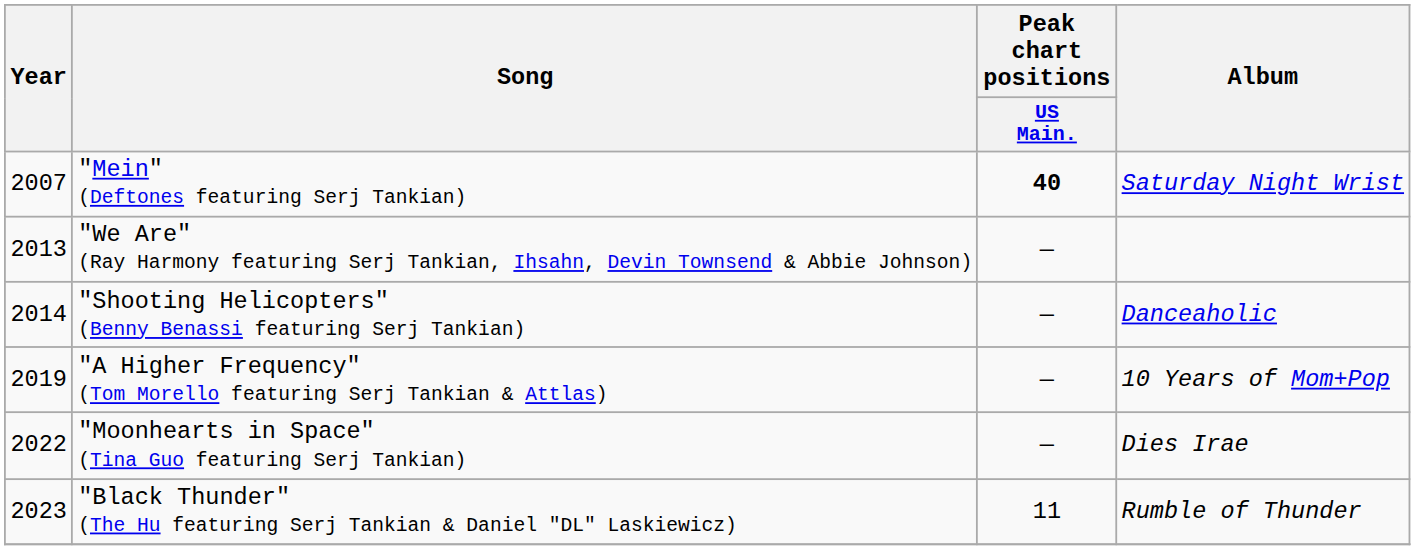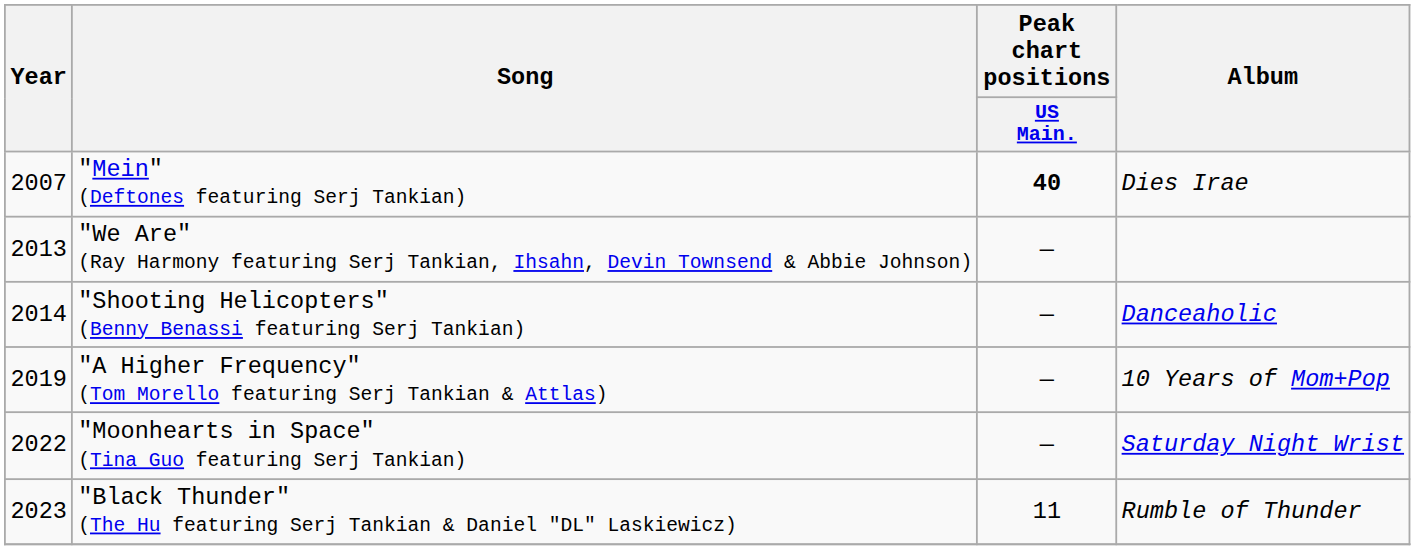"Mein" (Deftones featuring Serj Tankian) | Album: Saturday Night Wrist -> Dies Irae
"Moonhearts in Space" (Tina Guo featuring Serj Tankian) | Album: Dies Irae -> Saturday Night Wrist
